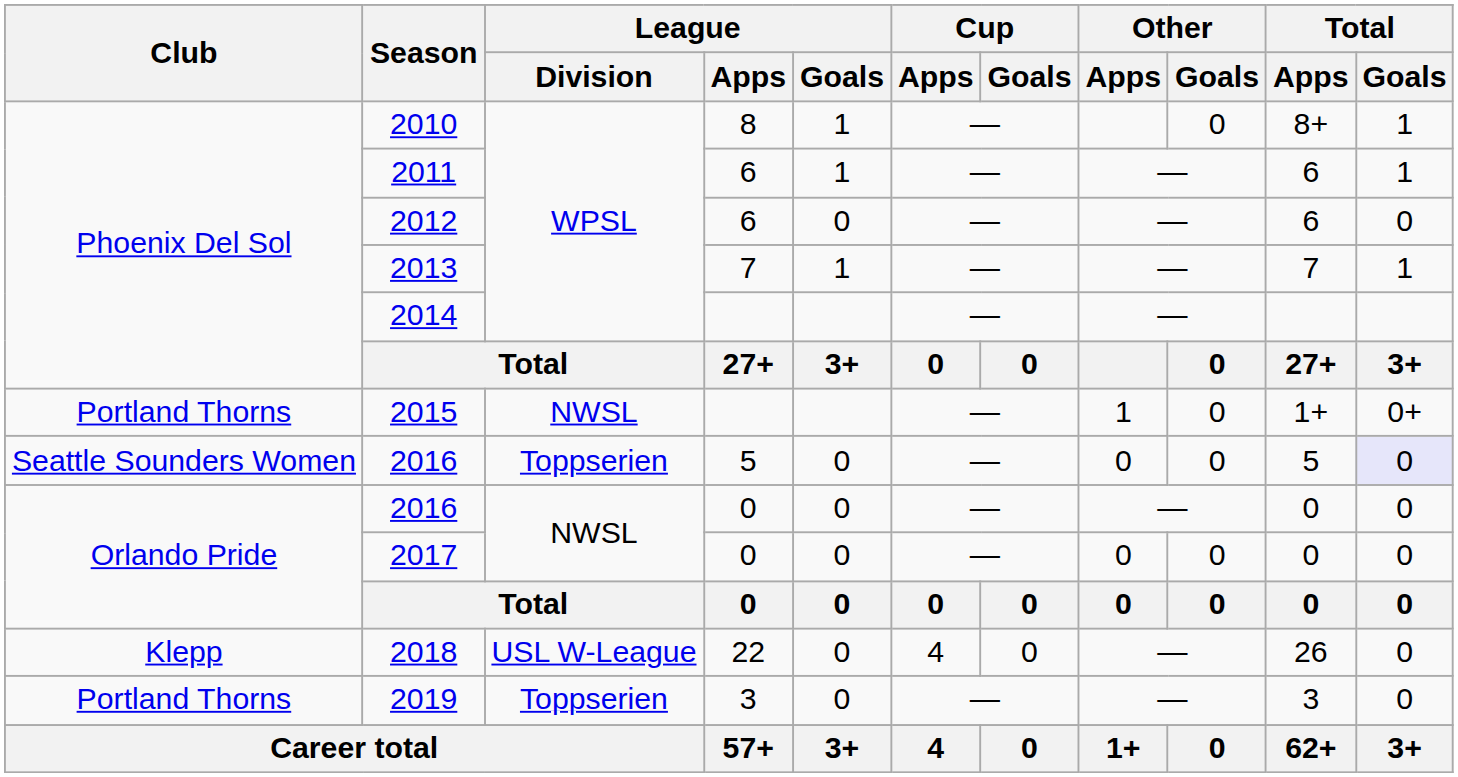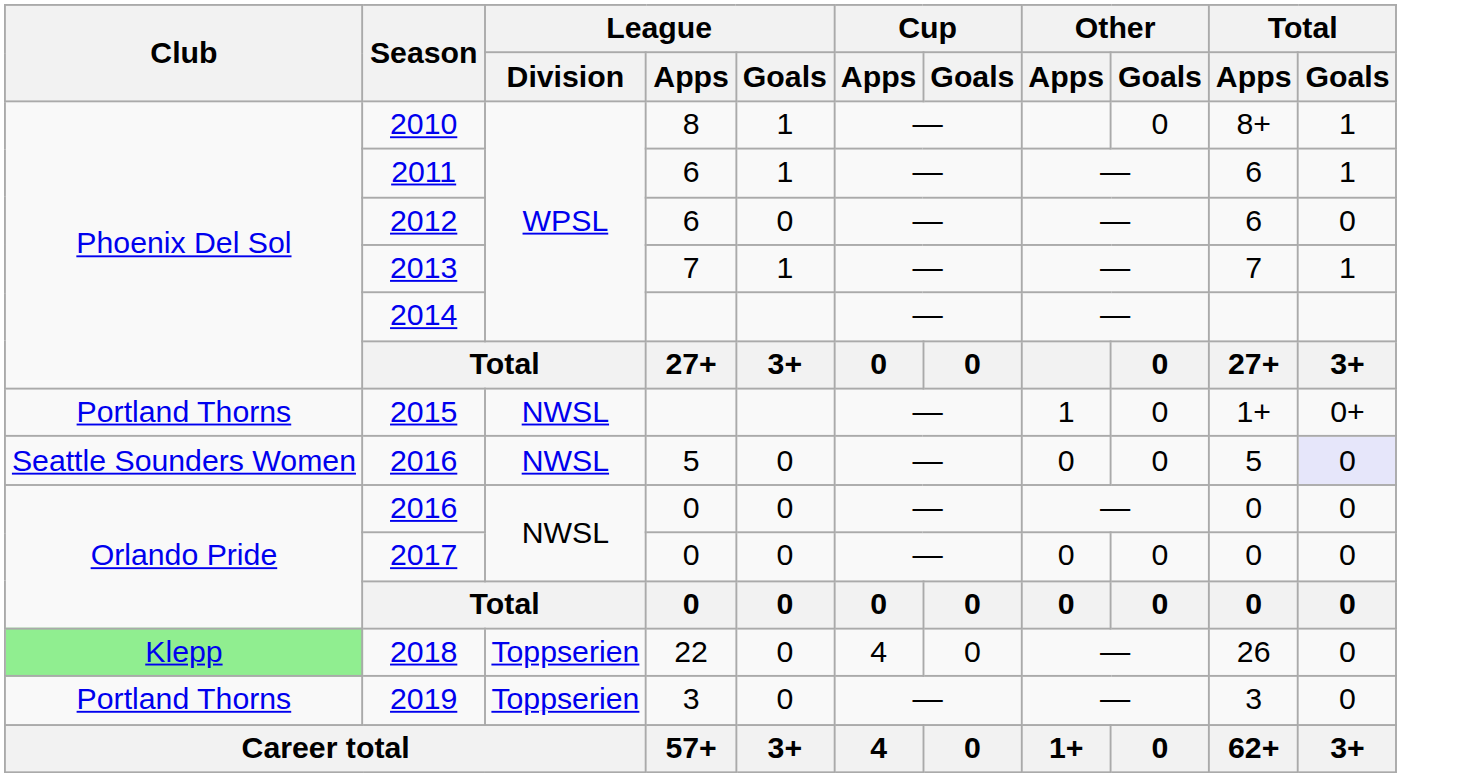2016 / 5 | League / Division: Toppserien -> NWSL
2018 | Club: no background -> lightgreen background
2018 | League / Division: USL W-League -> Toppserien
